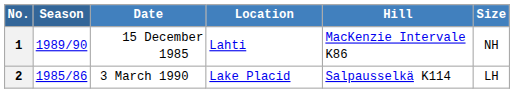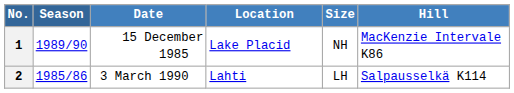columns swapped: Hill <-> Size
1 | Location: Lahti -> Lake Placid
2 | Location: Lake Placid -> Lahti
